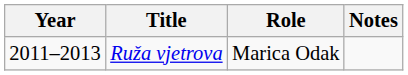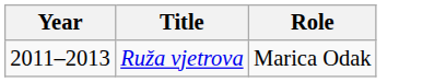- column: Notes
